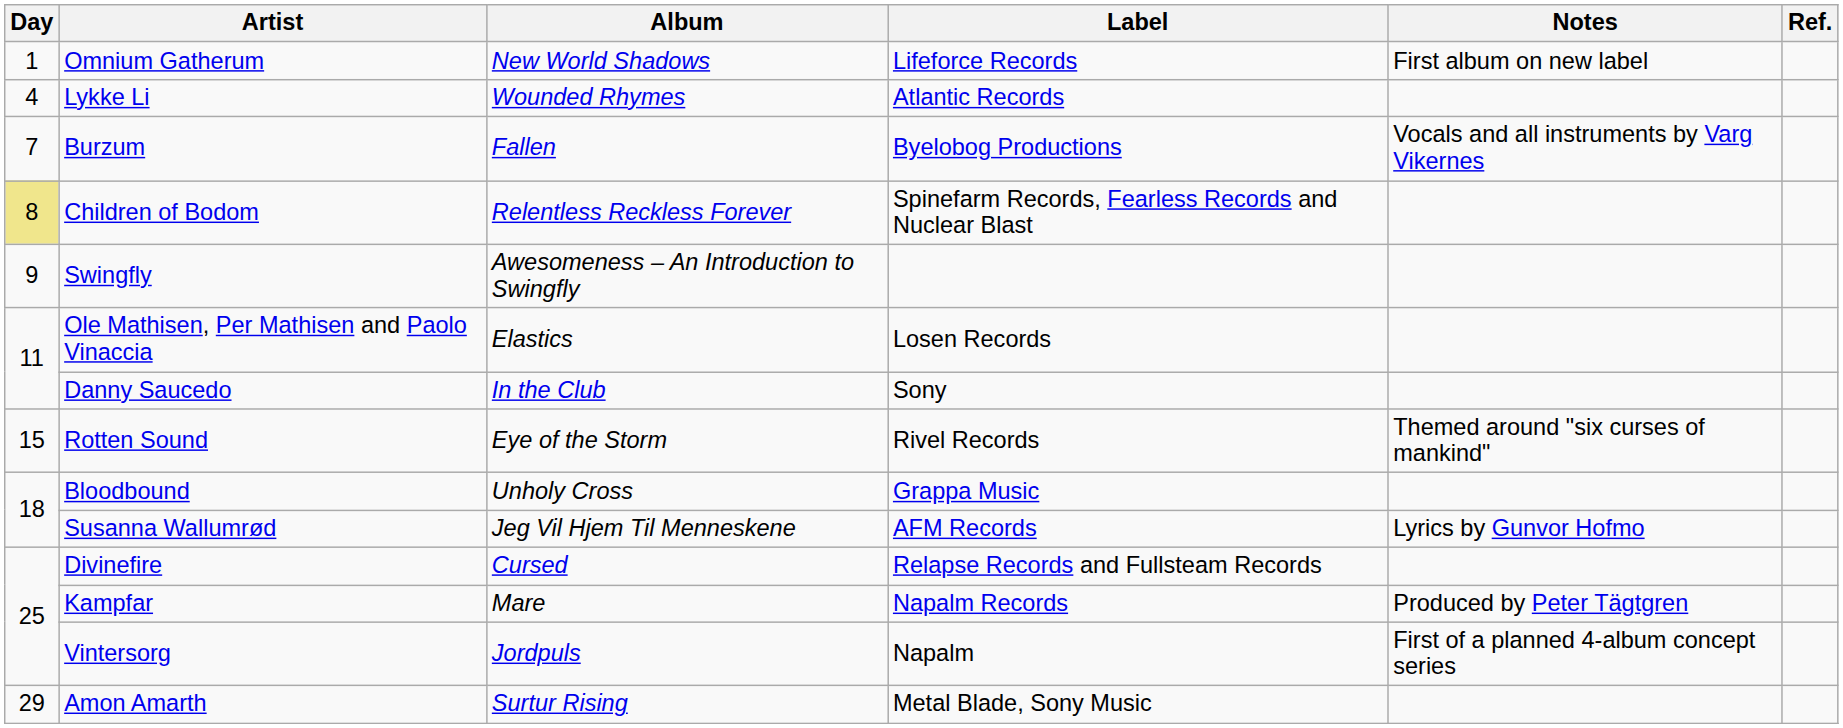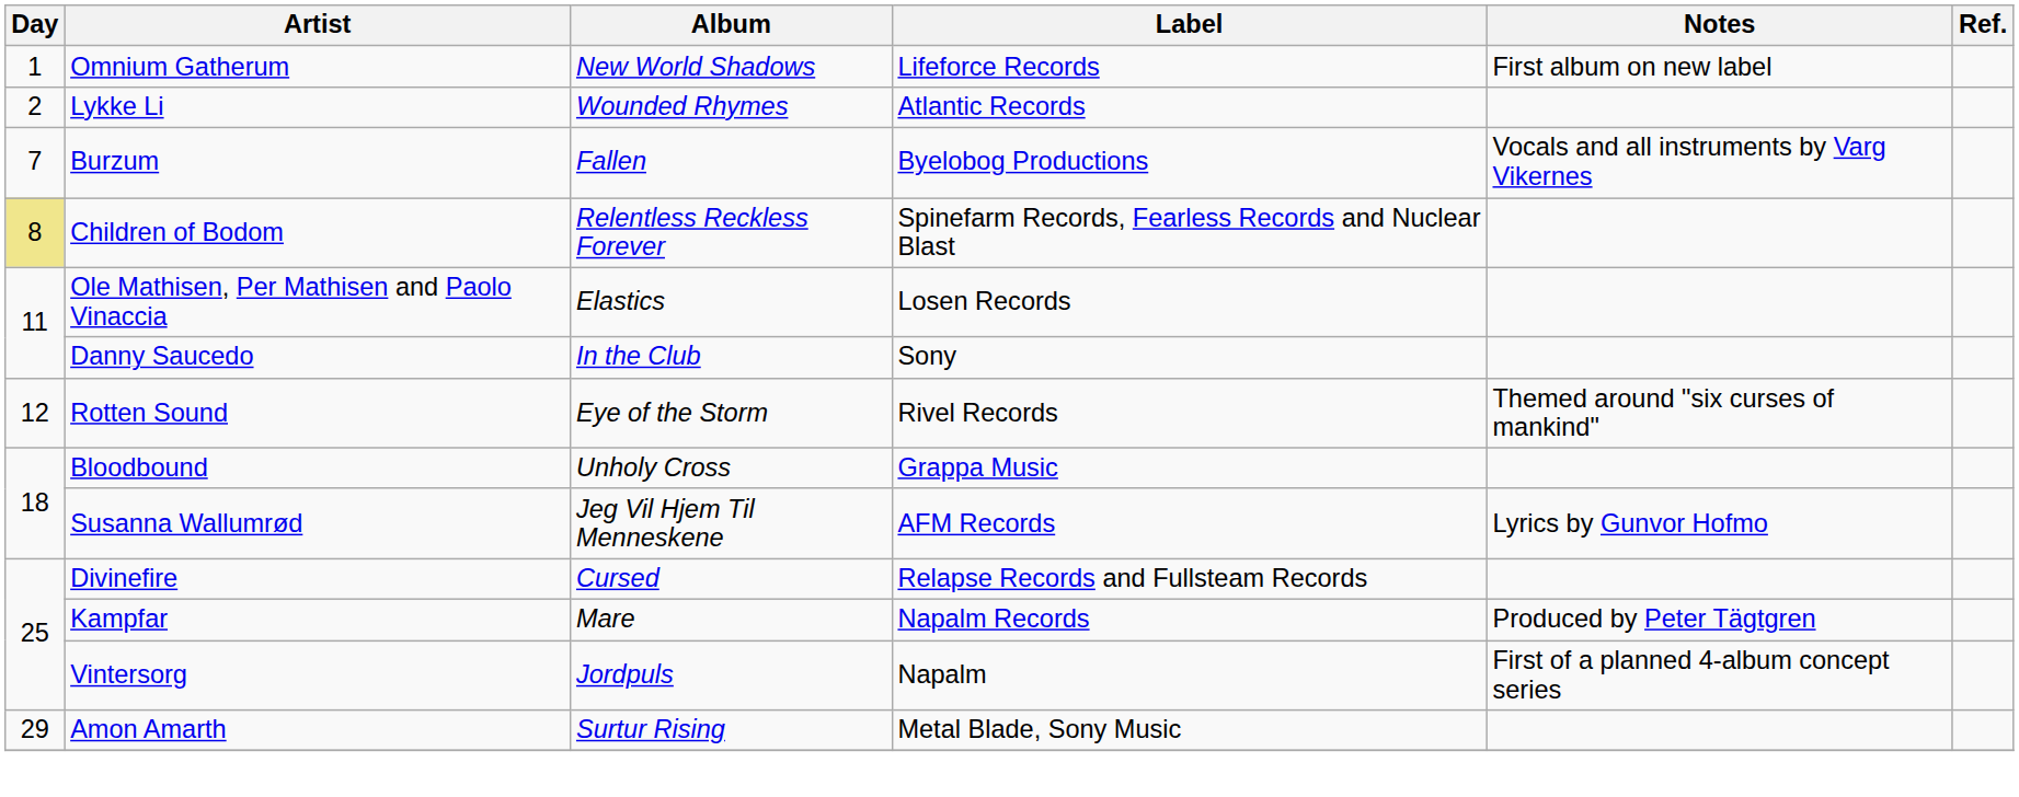Lykke Li | Day: 4 -> 2
- row: 9 | Swingfly | Awesomeness – An Introduction to Swingfly
Rotten Sound | Day: 15 -> 12
